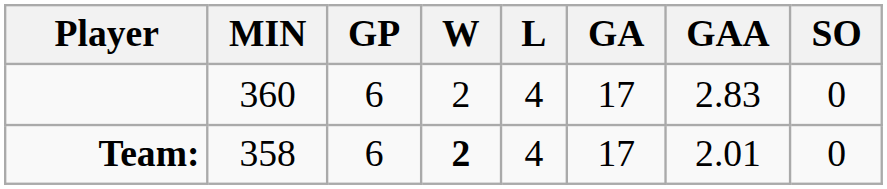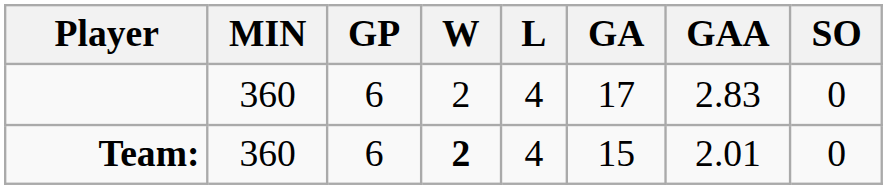Team: | MIN: 358 -> 360
Team: | GA: 17 -> 15
